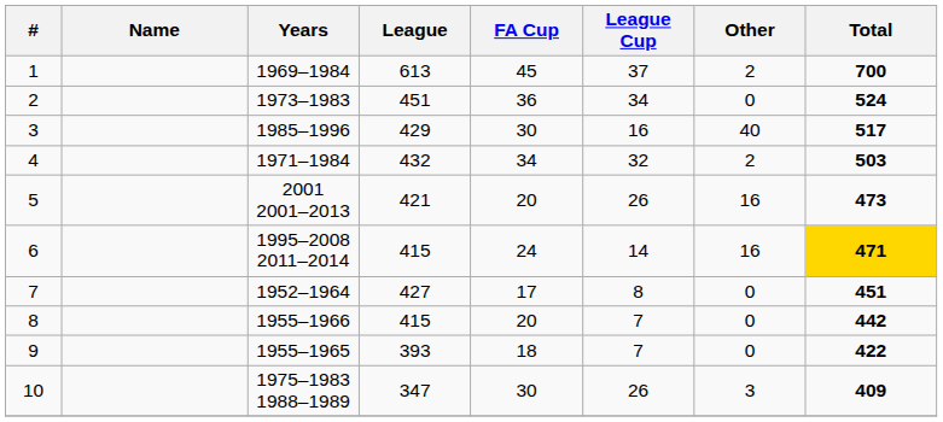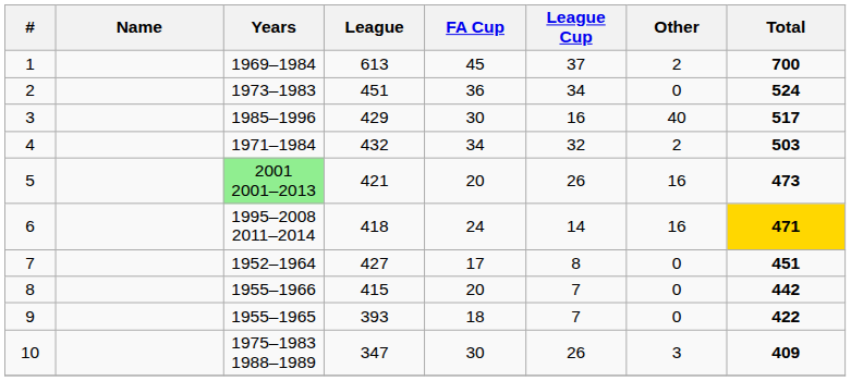5 | Years: no background -> lightgreen background
6 | League: 415 -> 418
